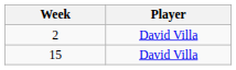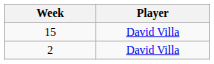rows swapped: 2 <-> 15
